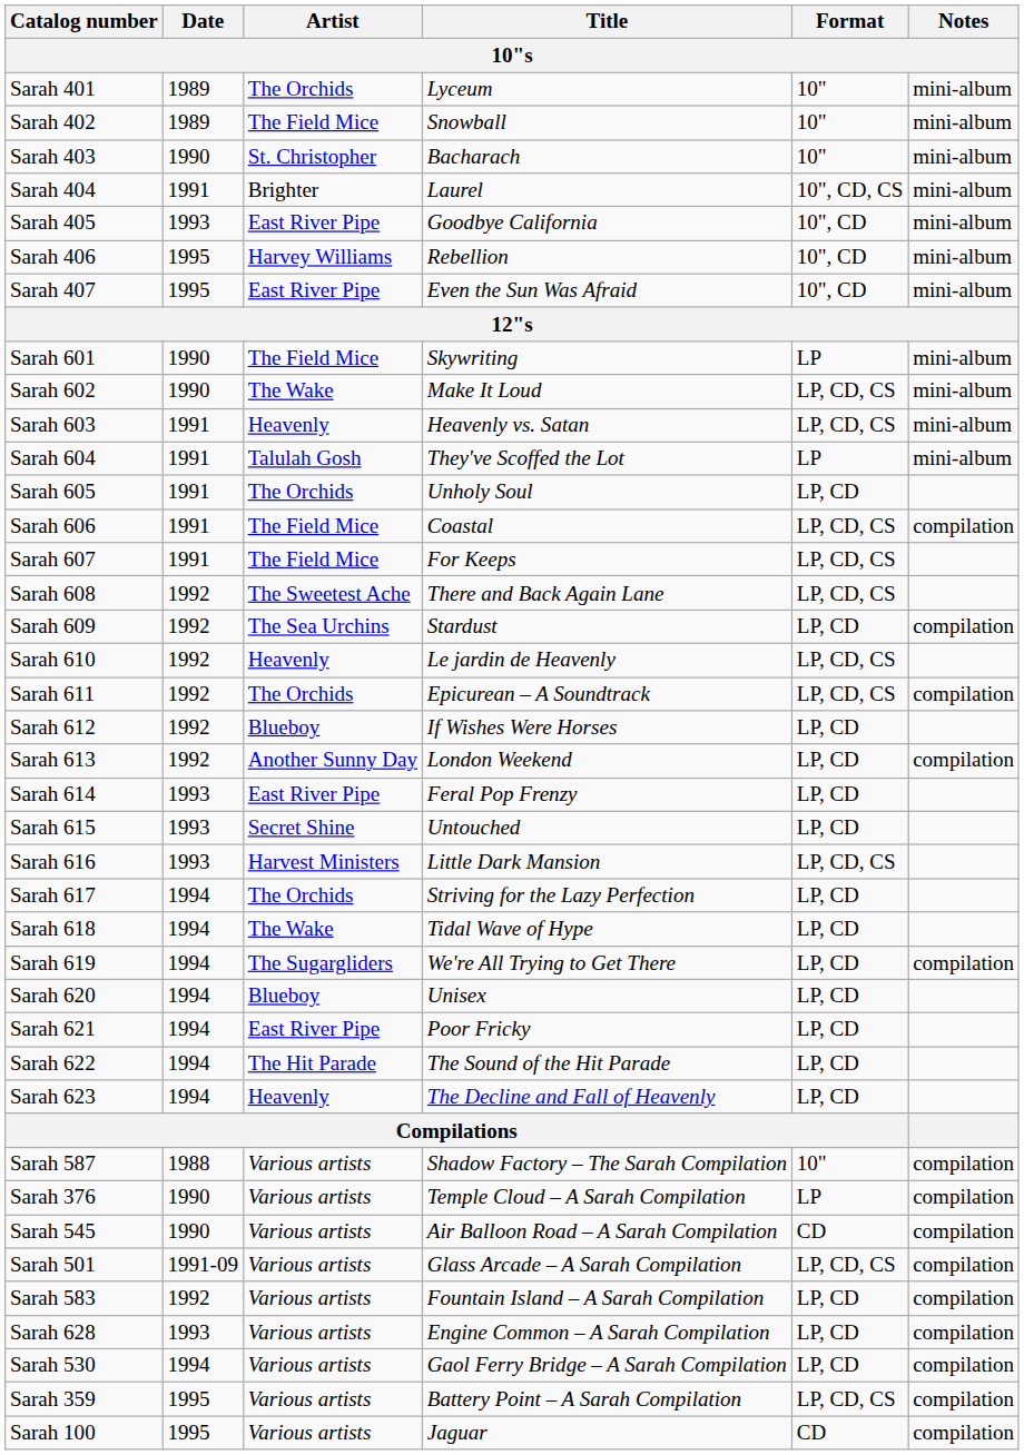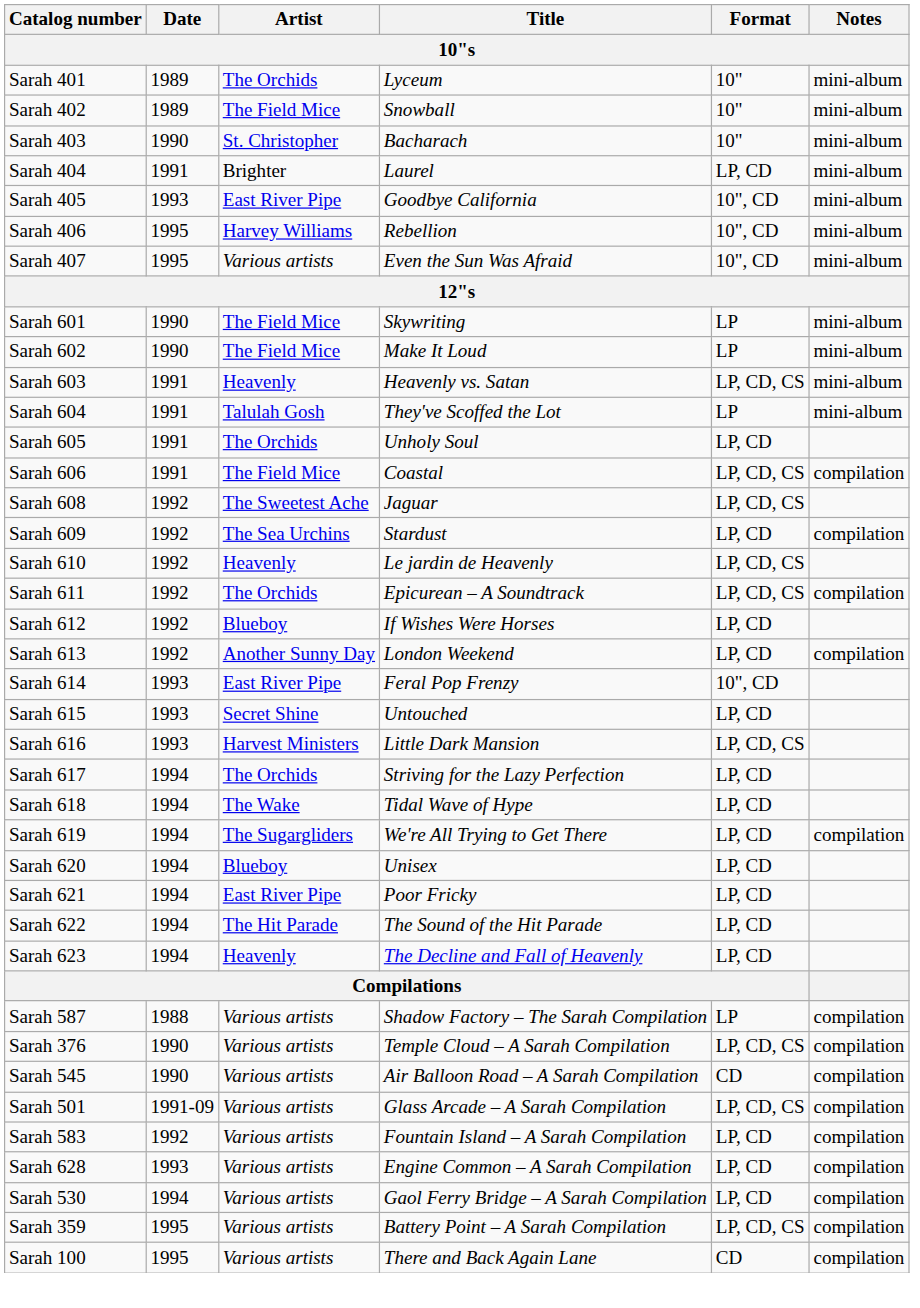Sarah 404 | Format: 10", CD, CS -> LP, CD
Sarah 407 | Artist: East River Pipe -> Various artists
Sarah 602 | Artist: The Wake -> The Field Mice
Sarah 602 | Format: LP, CD, CS -> LP
- row: Sarah 607 | 1991 | The Field Mice | For Keeps | LP, CD, CS
Sarah 608 | Title: There and Back Again Lane -> Jaguar
Sarah 614 | Format: LP, CD -> 10", CD
Sarah 587 | Format: 10" -> LP
Sarah 376 | Format: LP -> LP, CD, CS
Sarah 100 | Title: Jaguar -> There and Back Again Lane
